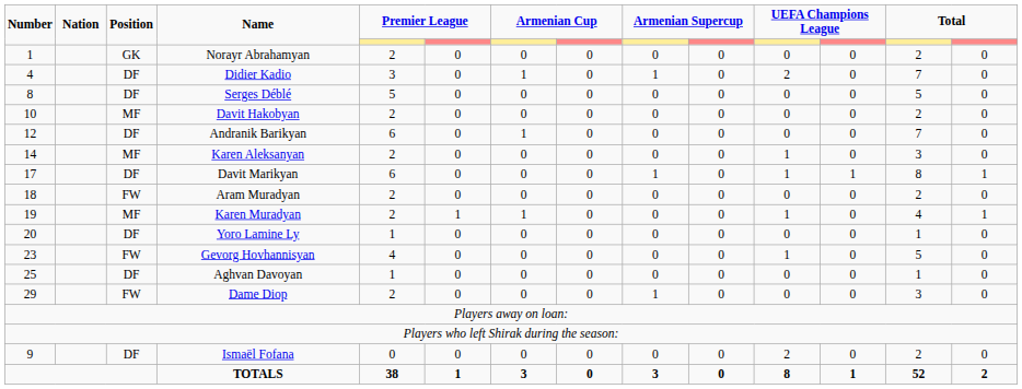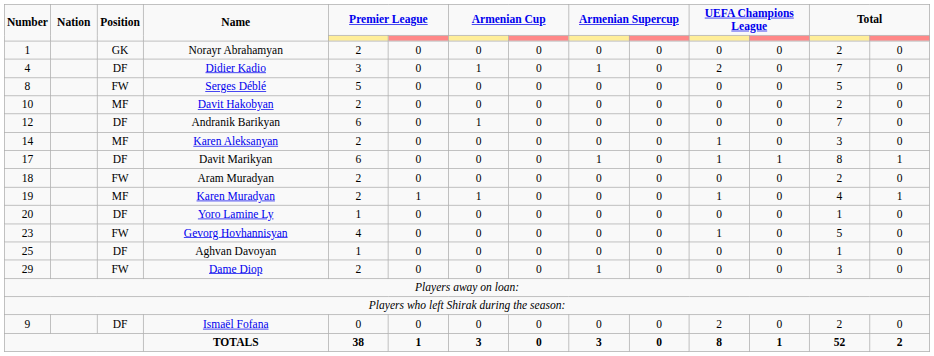Serges Déblé | Position: DF -> FW
